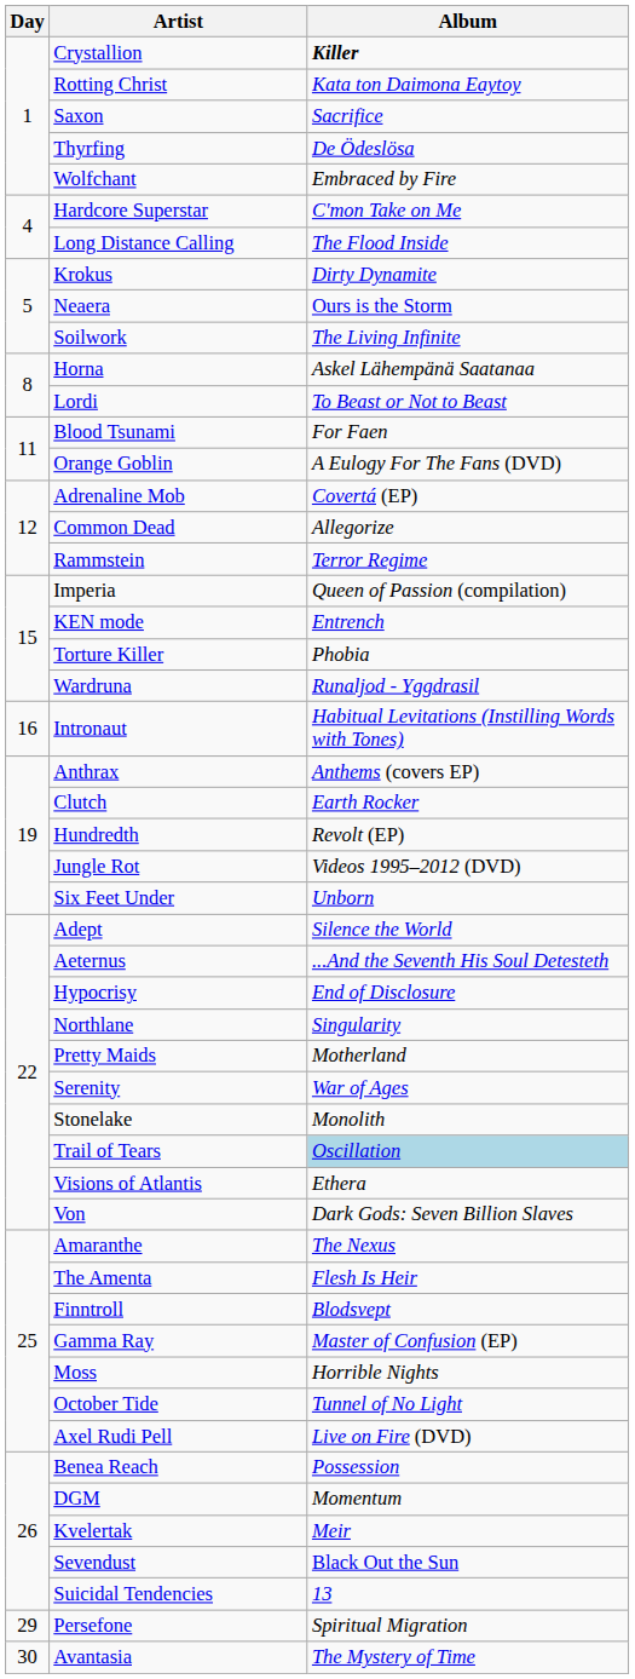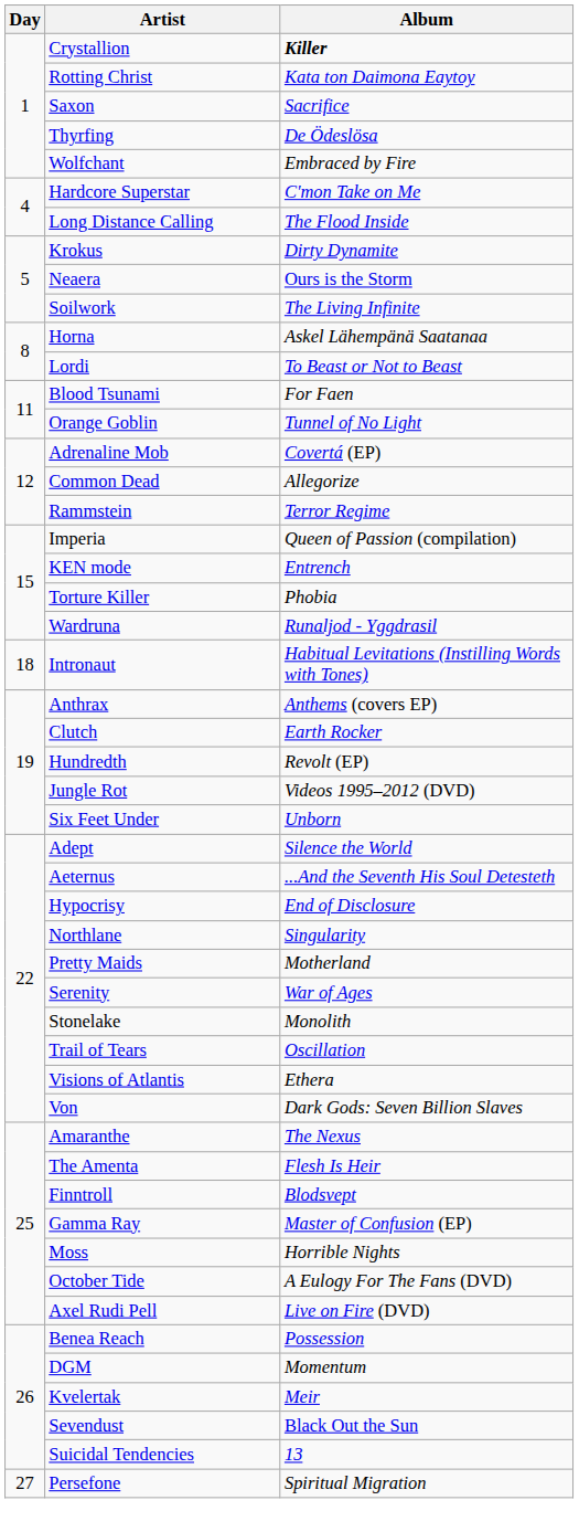Orange Goblin | Album: A Eulogy For The Fans (DVD) -> Tunnel of No Light
Intronaut | Day: 16 -> 18
Trail of Tears | Album: lightblue background -> no background
October Tide | Album: Tunnel of No Light -> A Eulogy For The Fans (DVD)
Persefone | Day: 29 -> 27
- row: 30 | Avantasia | The Mystery of Time
